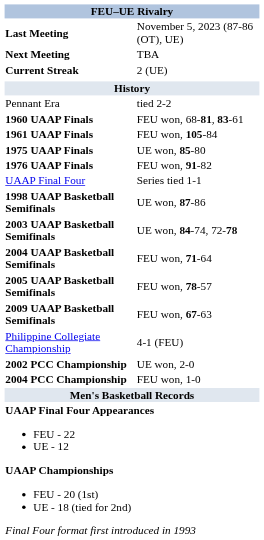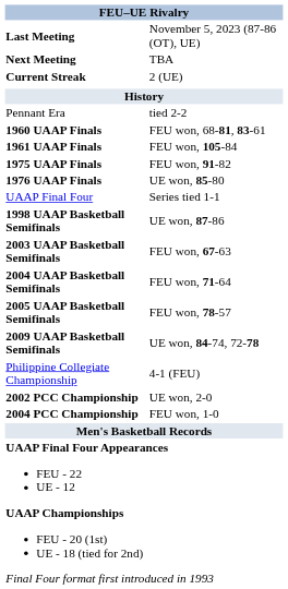1975 UAAP Finals | column 2: UE won, 85-80 -> FEU won, 91-82
1976 UAAP Finals | column 2: FEU won, 91-82 -> UE won, 85-80
2003 UAAP Basketball Semifinals | column 2: UE won, 84-74, 72-78 -> FEU won, 67-63
2009 UAAP Basketball Semifinals | column 2: FEU won, 67-63 -> UE won, 84-74, 72-78
